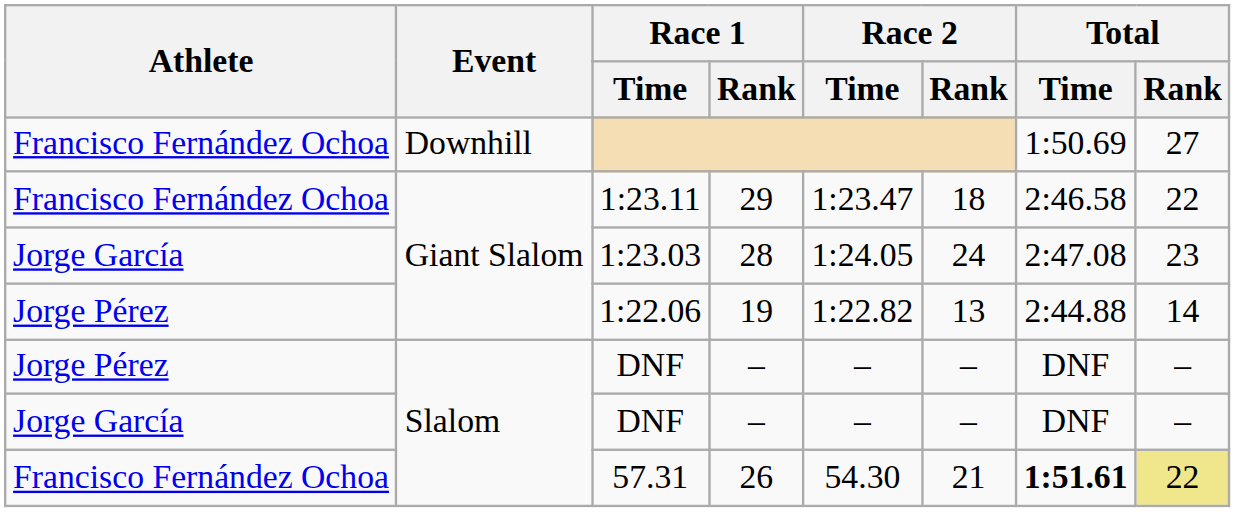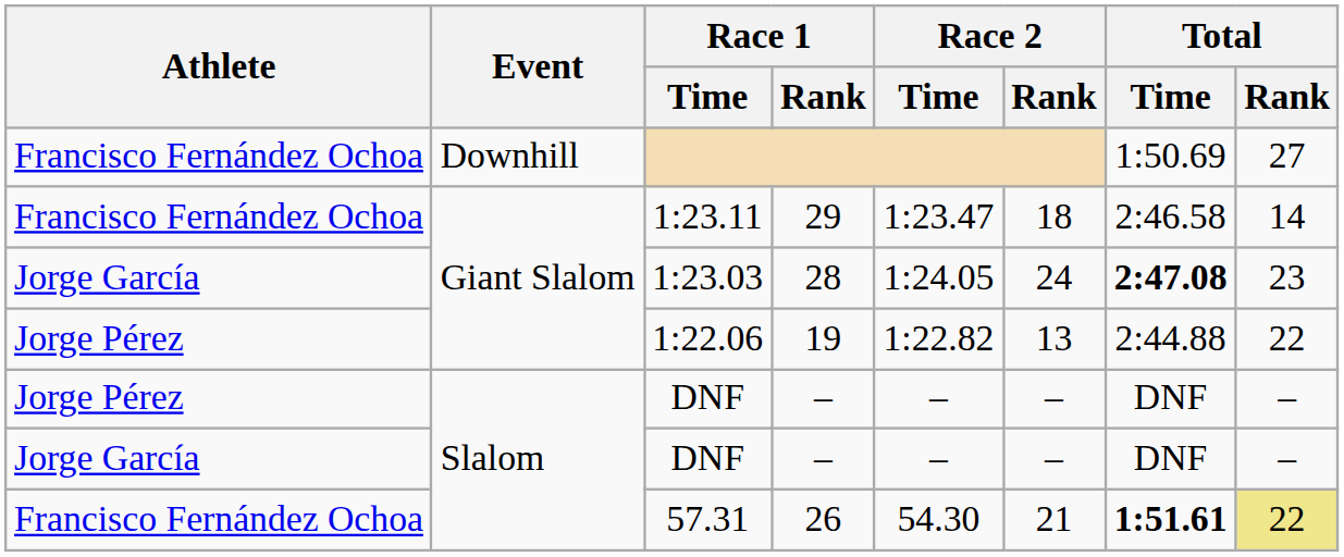1:23.11 | Total / Rank: 22 -> 14
1:23.03 | Total / Time: normal -> bold
1:22.06 | Total / Rank: 14 -> 22
